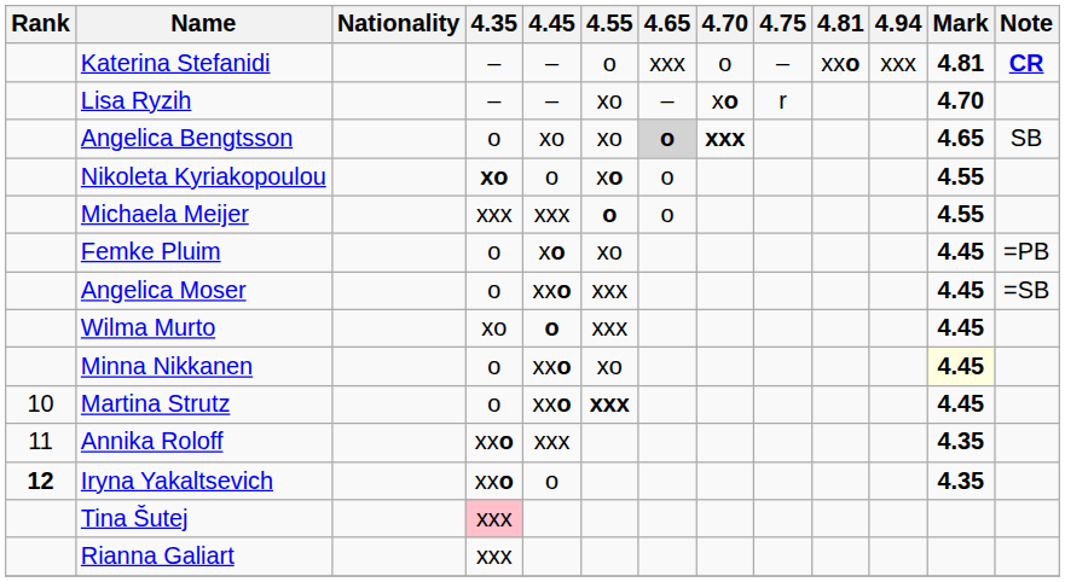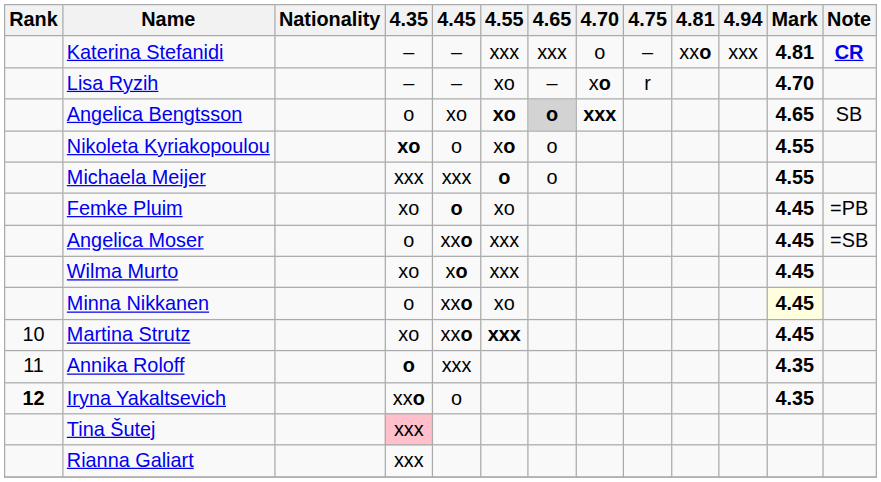Katerina Stefanidi | 4.55: o -> xxx
Angelica Bengtsson | 4.55: normal -> bold
Femke Pluim | 4.35: o -> xo
Femke Pluim | 4.45: xo -> o
Wilma Murto | 4.45: o -> xo
Martina Strutz | 4.35: o -> xo
Annika Roloff | 4.35: xxo -> o
